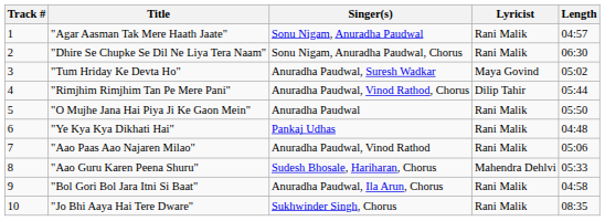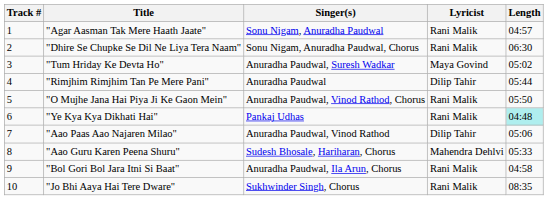"Rimjhim Rimjhim Tan Pe Mere Pani" | Singer(s): Anuradha Paudwal, Vinod Rathod, Chorus -> Anuradha Paudwal
"O Mujhe Jana Hai Piya Ji Ke Gaon Mein" | Singer(s): Anuradha Paudwal -> Anuradha Paudwal, Vinod Rathod, Chorus
"Ye Kya Kya Dikhati Hai" | Length: no background -> paleturquoise background
"Aao Paas Aao Najaren Milao" | Lyricist: Rani Malik -> Dilip Tahir
